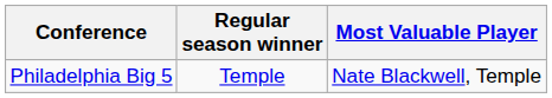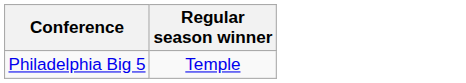- column: Most Valuable Player | Nate Blackwell, Temple
